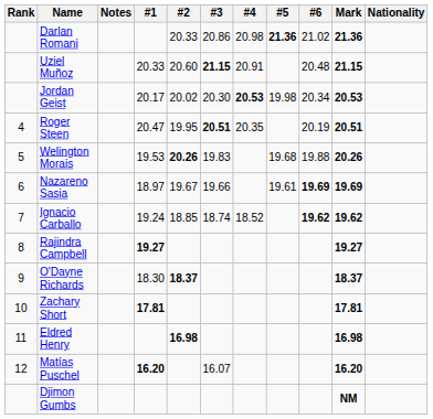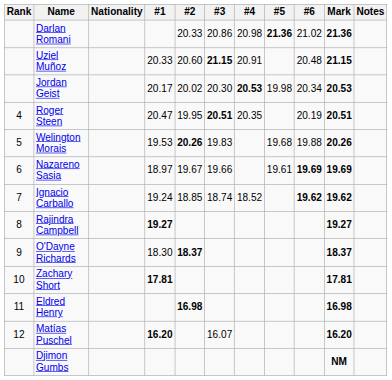columns swapped: Nationality <-> Notes
